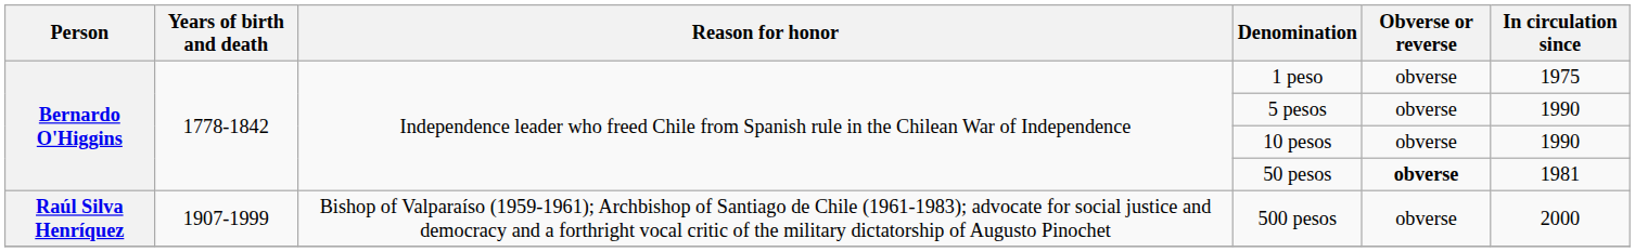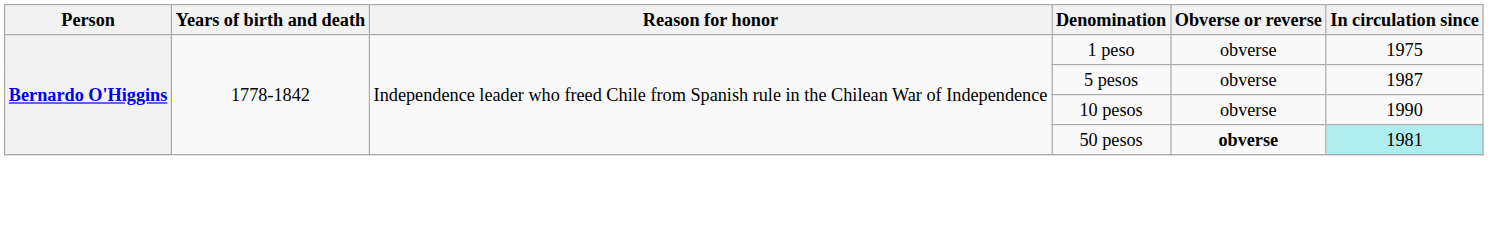5 pesos | In circulation since: 1990 -> 1987
50 pesos | In circulation since: no background -> paleturquoise background
- row: Raúl Silva Henríquez | 1907-1999 | Bishop of Valparaíso (1959-1961); Archbishop of Santiago de Chile (1961-1983); advocate for social justice and democracy and a forthright vocal critic of the military dictatorship of Augusto Pinochet | 500 pesos | obverse | 2000
